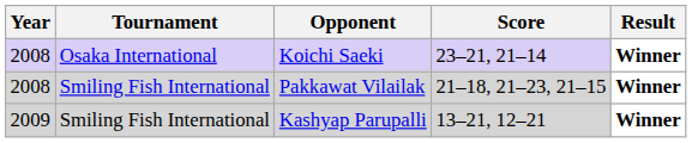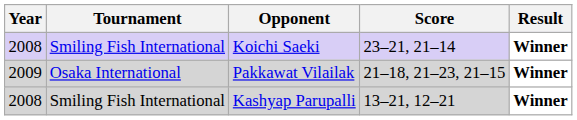Koichi Saeki | Tournament: Osaka International -> Smiling Fish International
Pakkawat Vilailak | Year: 2008 -> 2009
Pakkawat Vilailak | Tournament: Smiling Fish International -> Osaka International
Kashyap Parupalli | Year: 2009 -> 2008
